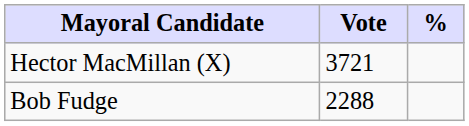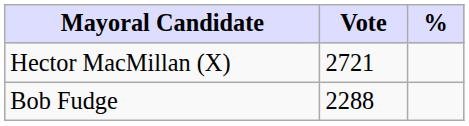Hector MacMillan (X) | Vote: 3721 -> 2721
